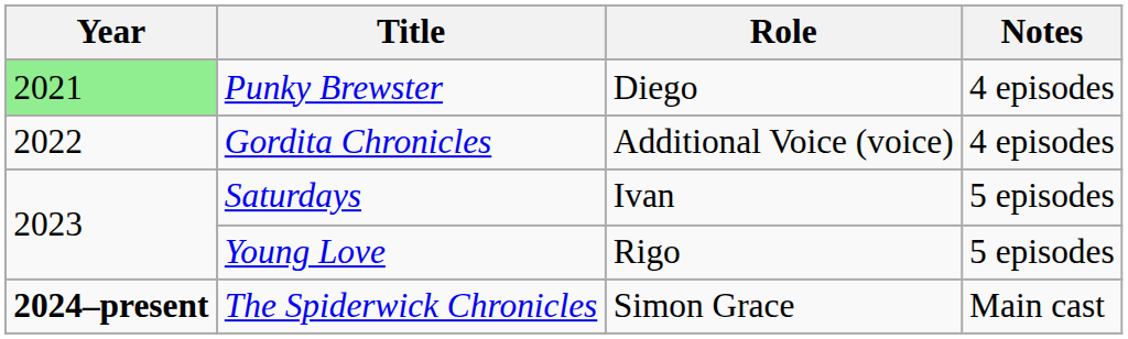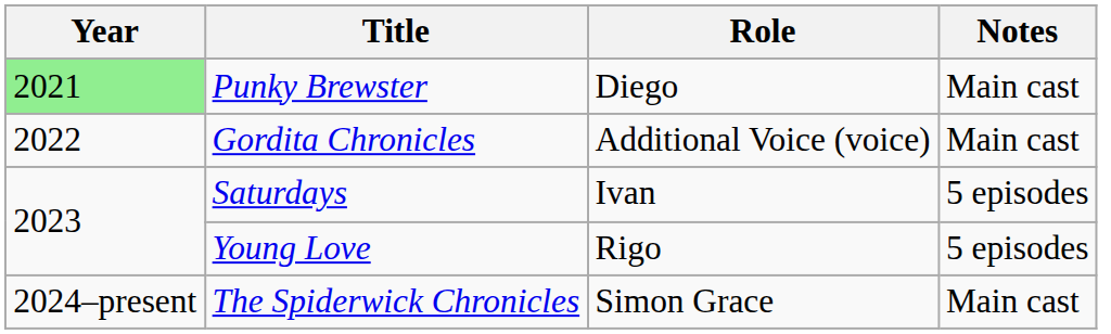Punky Brewster | Notes: 4 episodes -> Main cast
Gordita Chronicles | Notes: 4 episodes -> Main cast
The Spiderwick Chronicles | Year: bold -> normal
